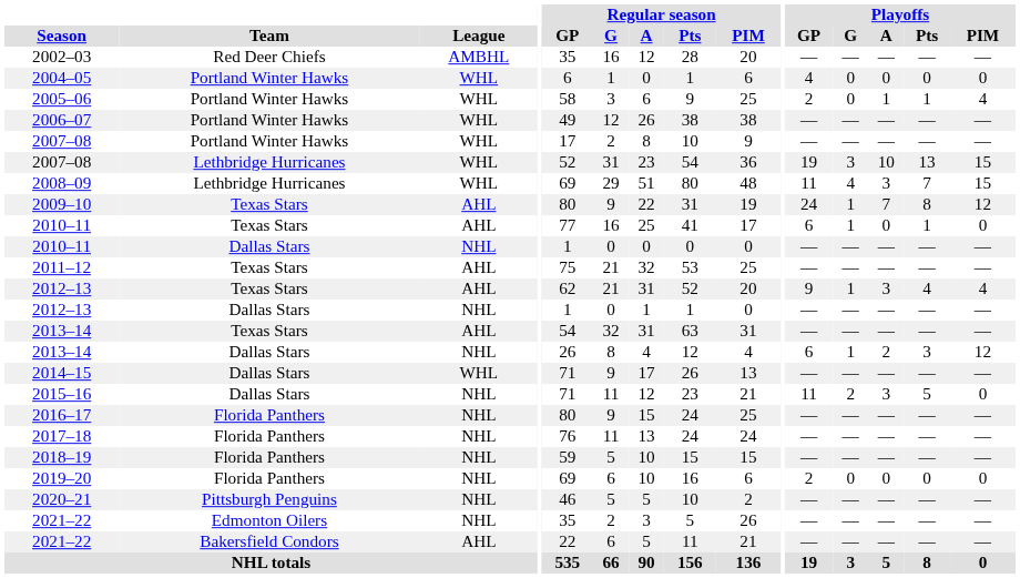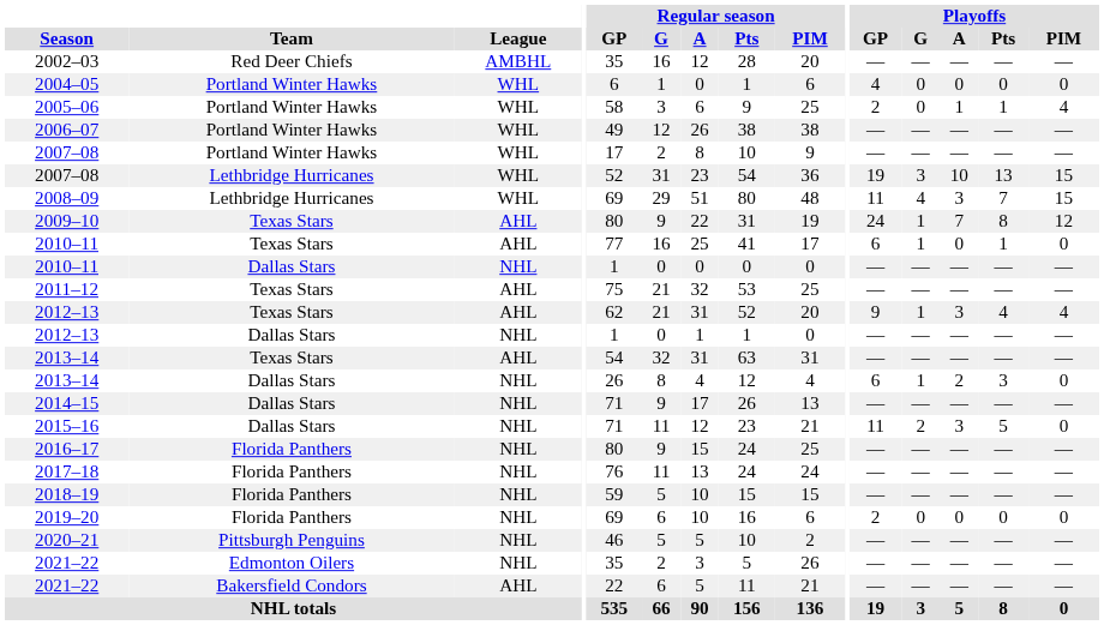2013–14 / Dallas Stars | Playoffs / PIM: 12 -> 0
2014–15 | League: WHL -> NHL
